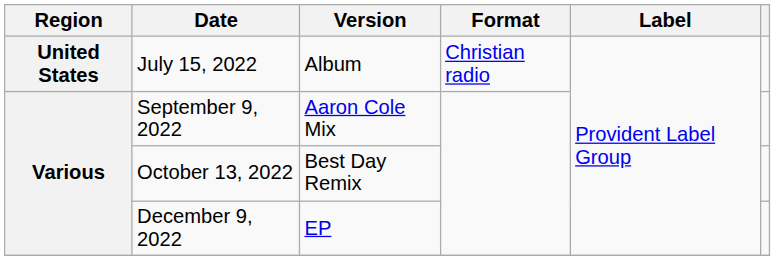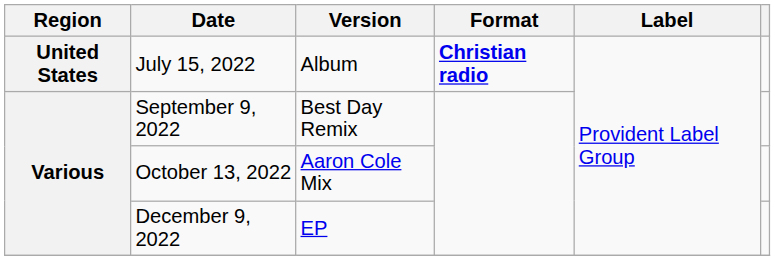July 15, 2022 | Format: normal -> bold
September 9, 2022 | Version: Aaron Cole Mix -> Best Day Remix
October 13, 2022 | Version: Best Day Remix -> Aaron Cole Mix
